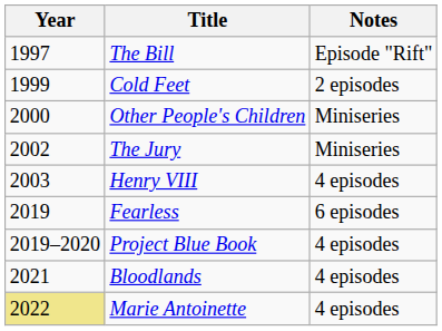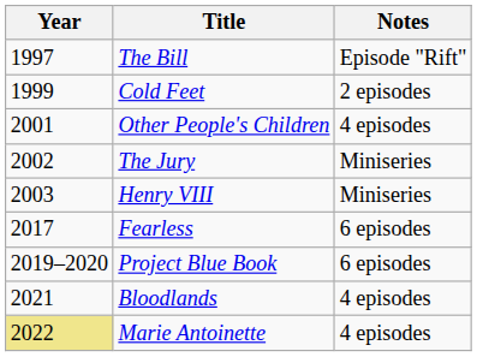Other People's Children | Year: 2000 -> 2001
Other People's Children | Notes: Miniseries -> 4 episodes
Henry VIII | Notes: 4 episodes -> Miniseries
Fearless | Year: 2019 -> 2017
Project Blue Book | Notes: 4 episodes -> 6 episodes
